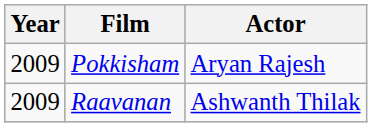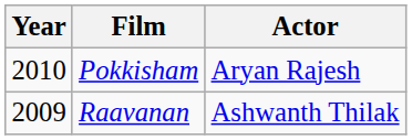Pokkisham | Year: 2009 -> 2010
